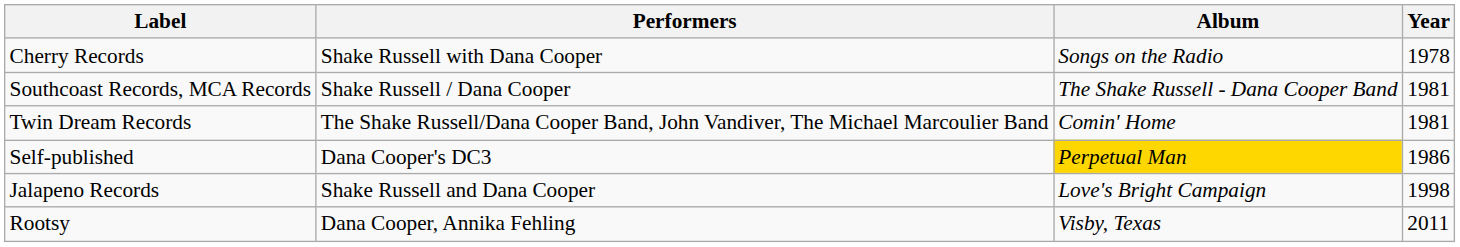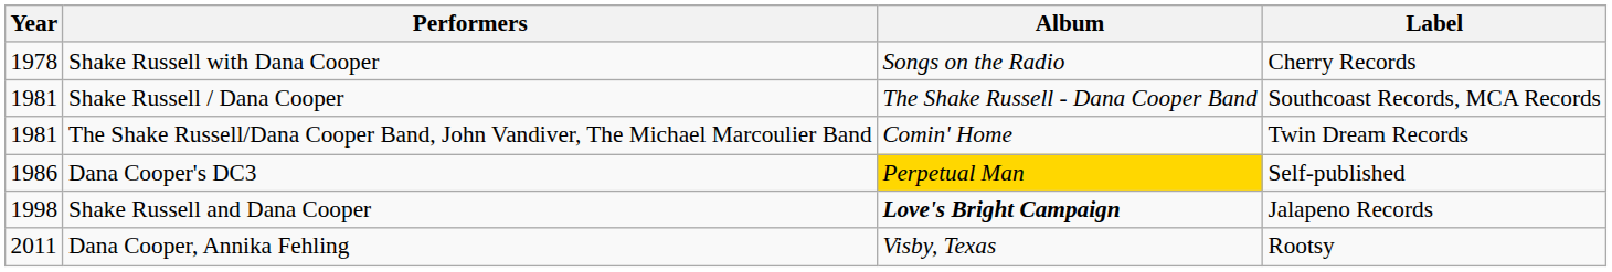columns swapped: Year <-> Label
Shake Russell and Dana Cooper | Album: normal -> bold
